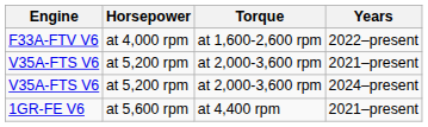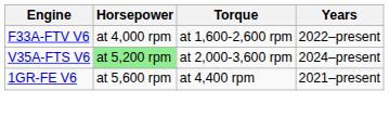- row: V35A-FTS V6 | at 5,200 rpm | at 2,000-3,600 rpm | 2021–present
V35A-FTS V6 / 2024–present | Horsepower: no background -> lightgreen background
